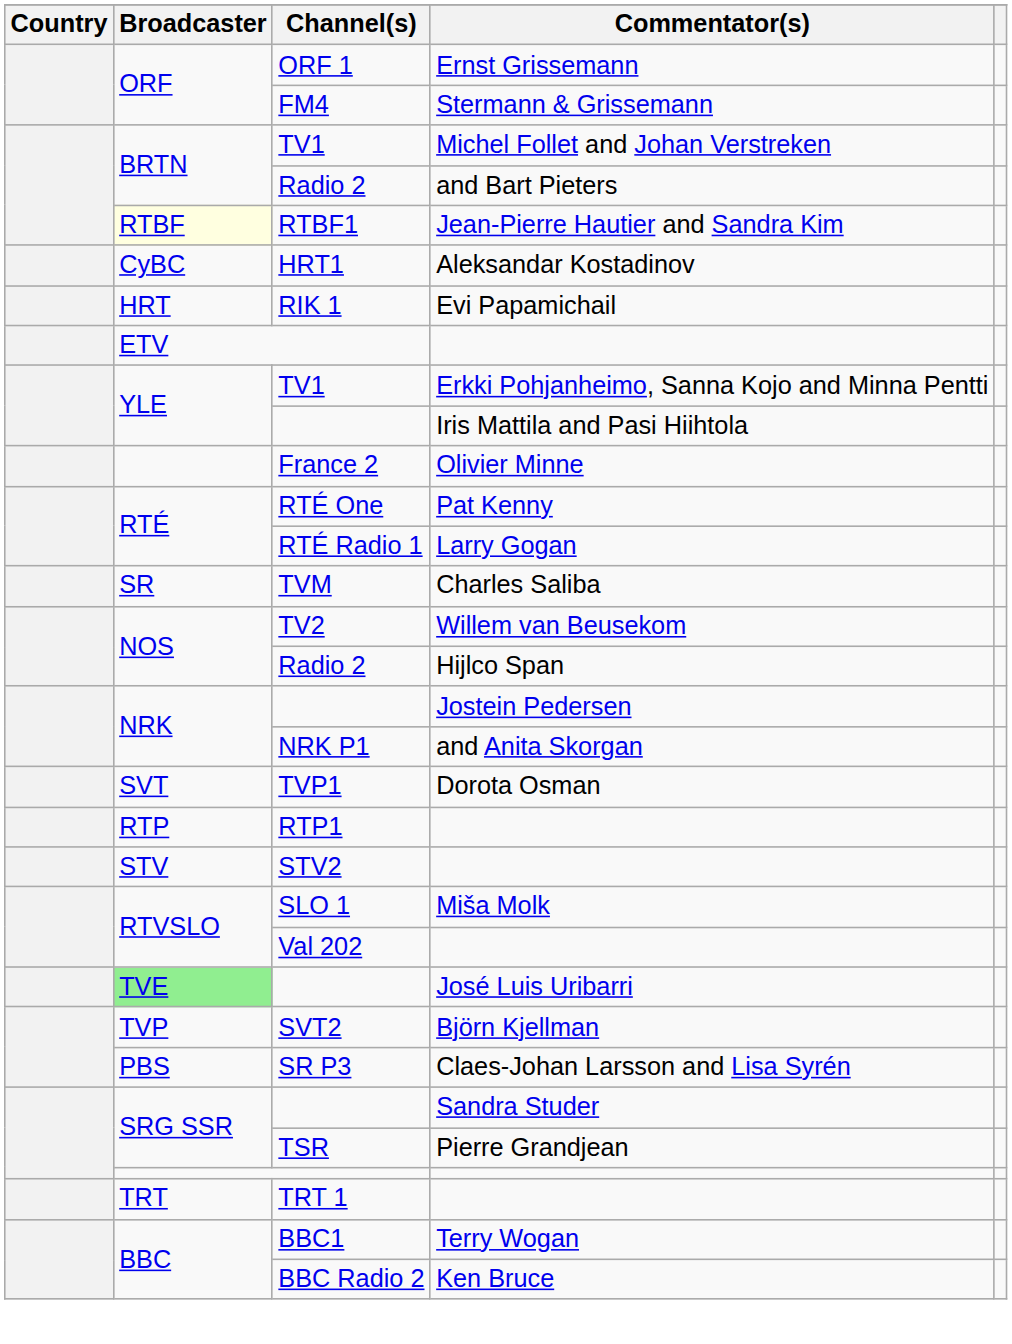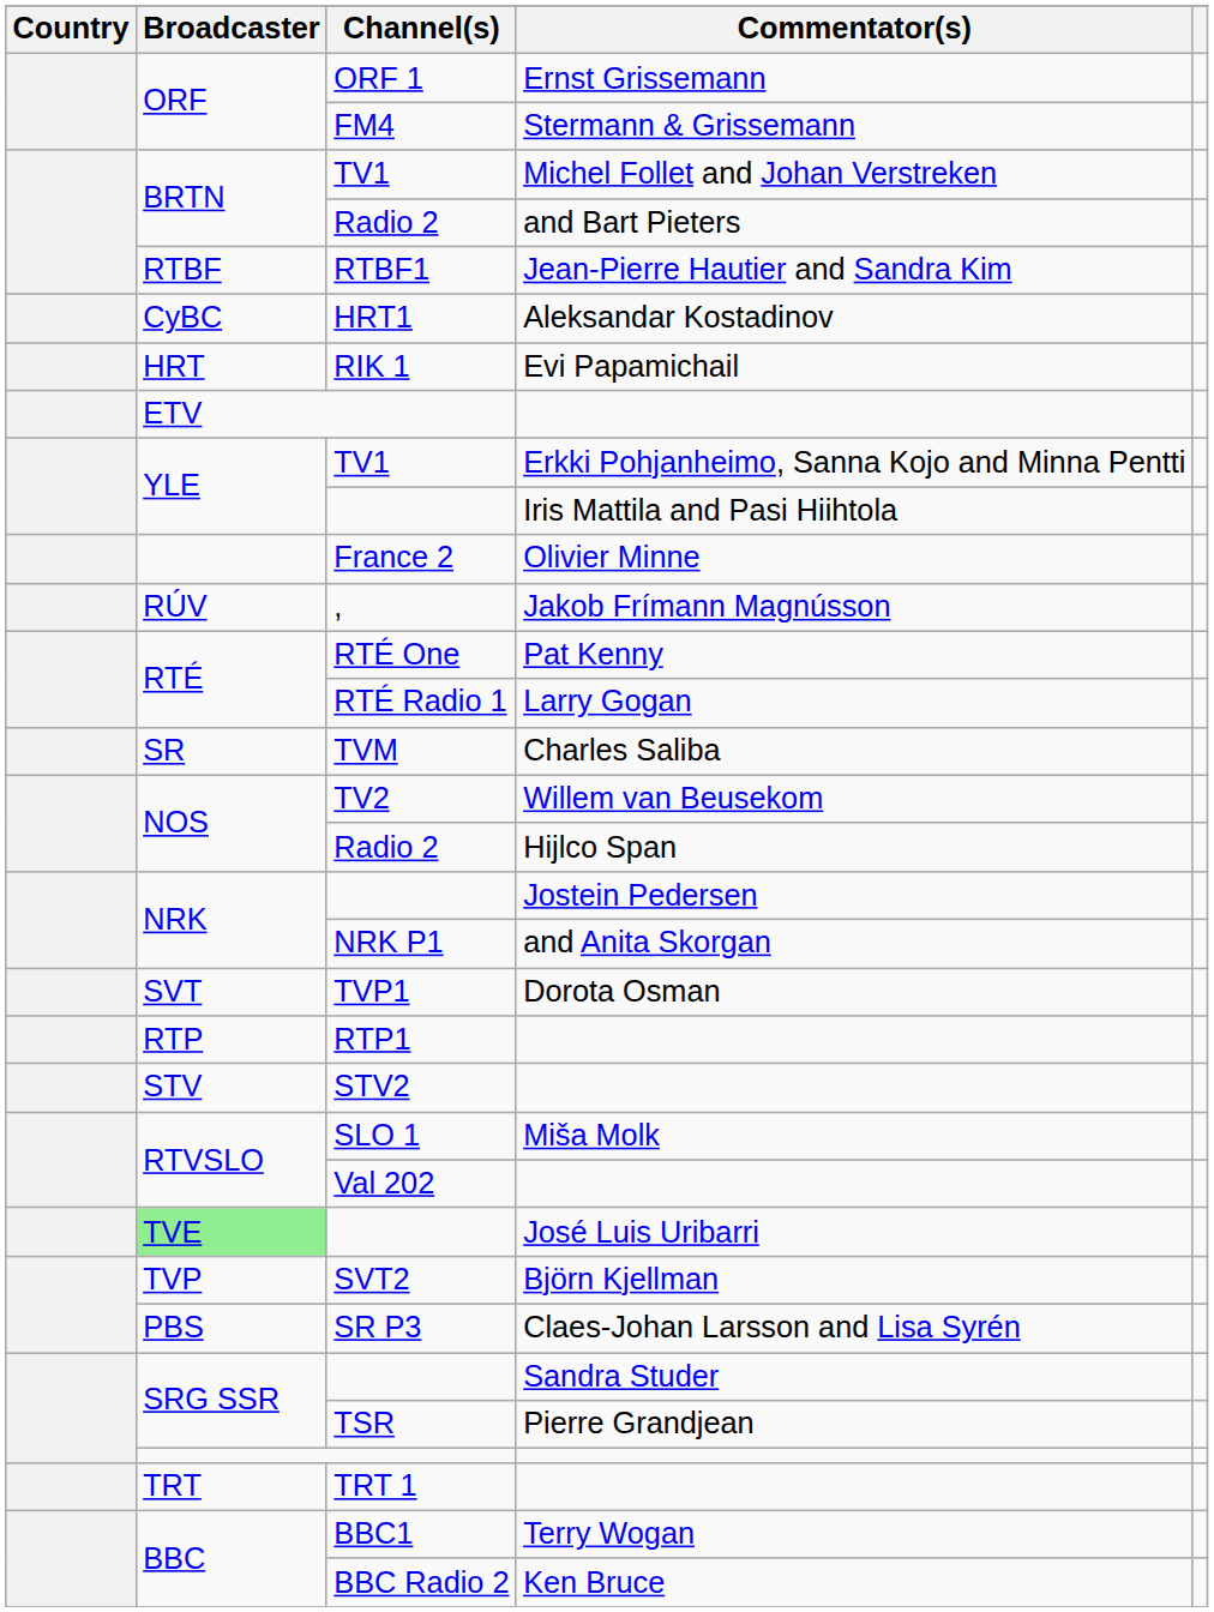Jean-Pierre Hautier and Sandra Kim | Broadcaster: lightyellow background -> no background
+ row: RÚV | , | Jakob Frímann Magnússon
